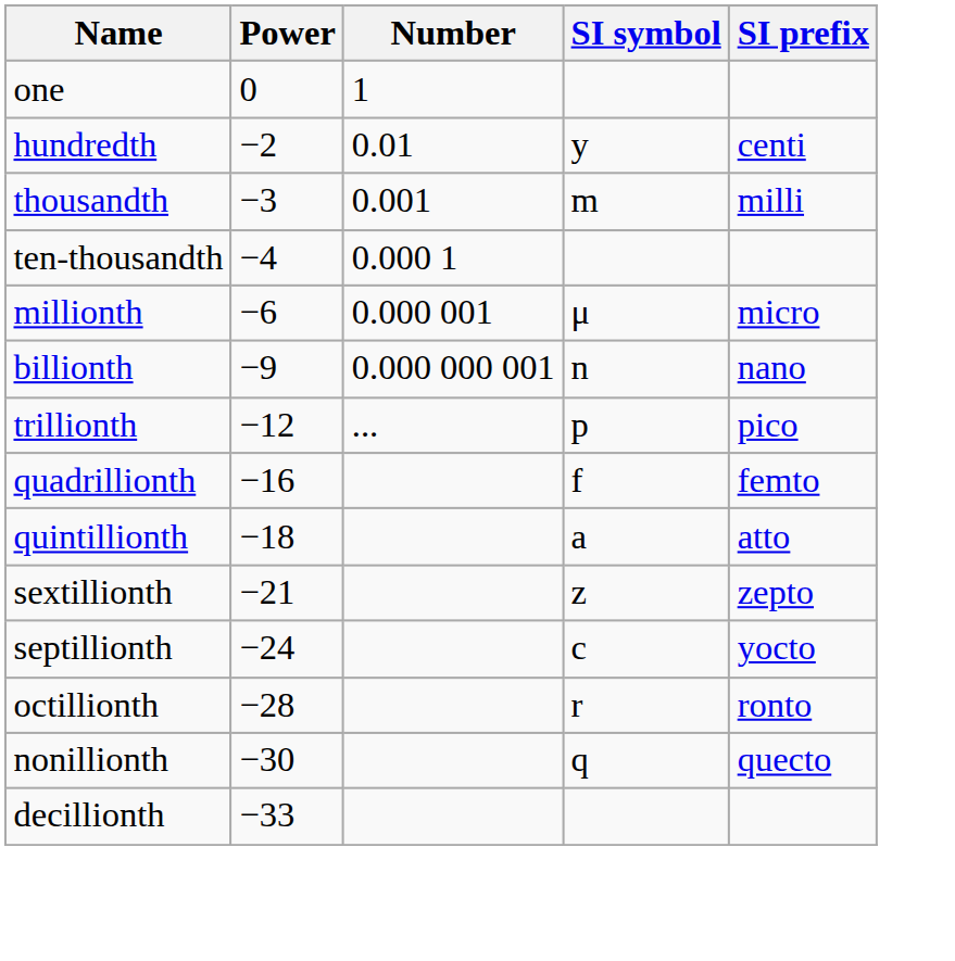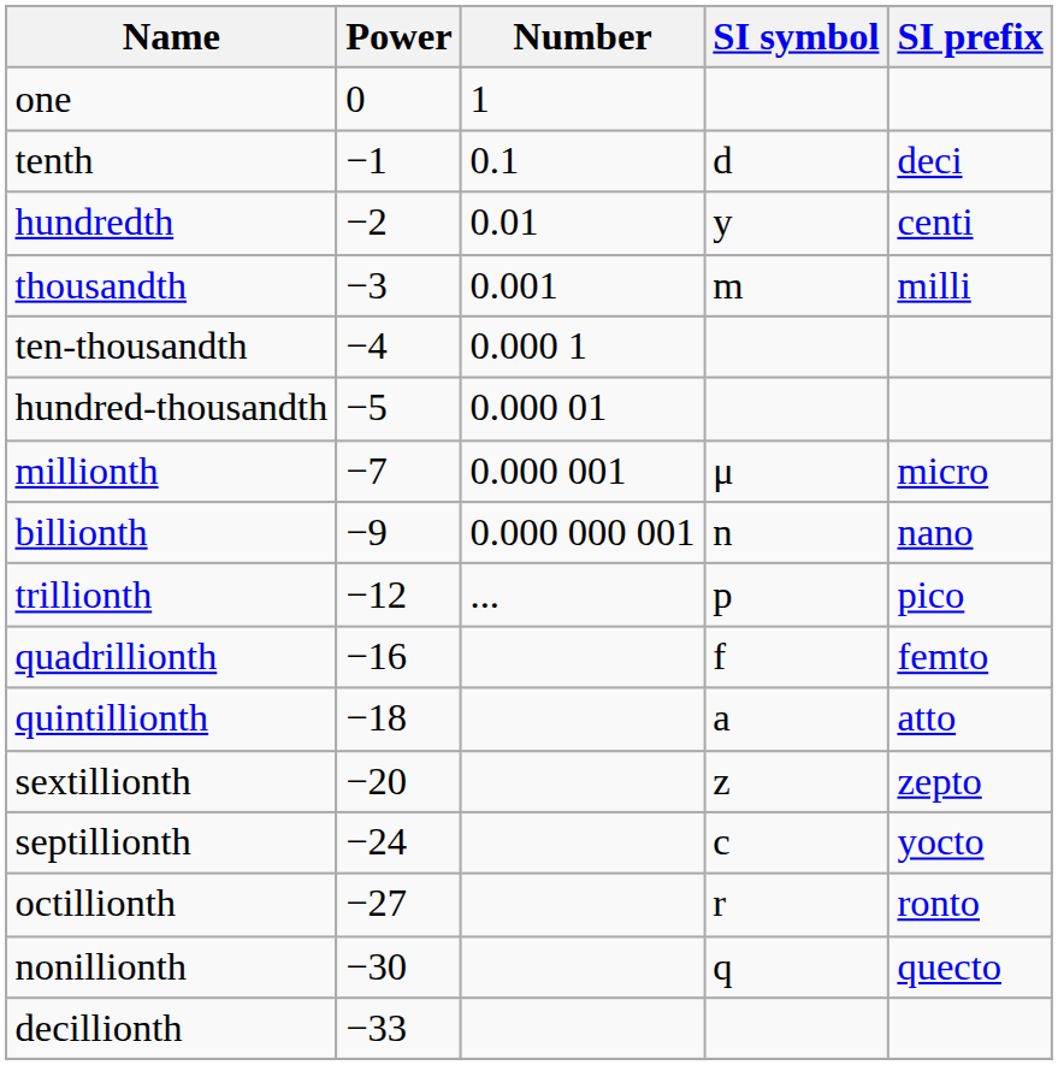+ row: tenth | −1 | 0.1 | d | deci
+ row: hundred-thousandth | −5 | 0.000 01
millionth | Power: −6 -> −7
sextillionth | Power: −21 -> −20
octillionth | Power: −28 -> −27
